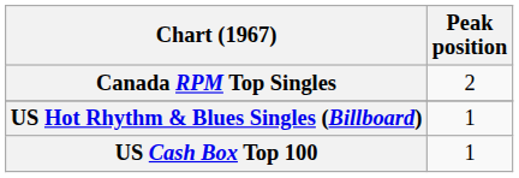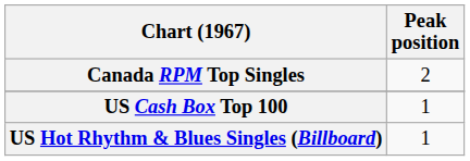rows swapped: US Hot Rhythm & Blues Singles (Billboard) <-> US Cash Box Top 100
